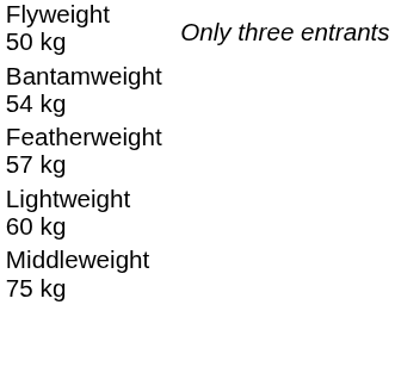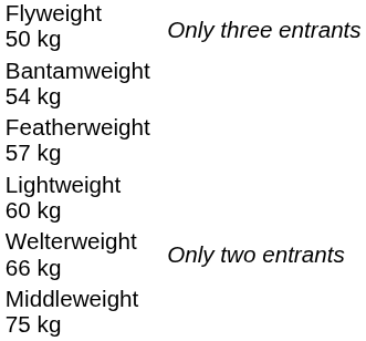+ row: Welterweight 66 kg | Only two entrants
